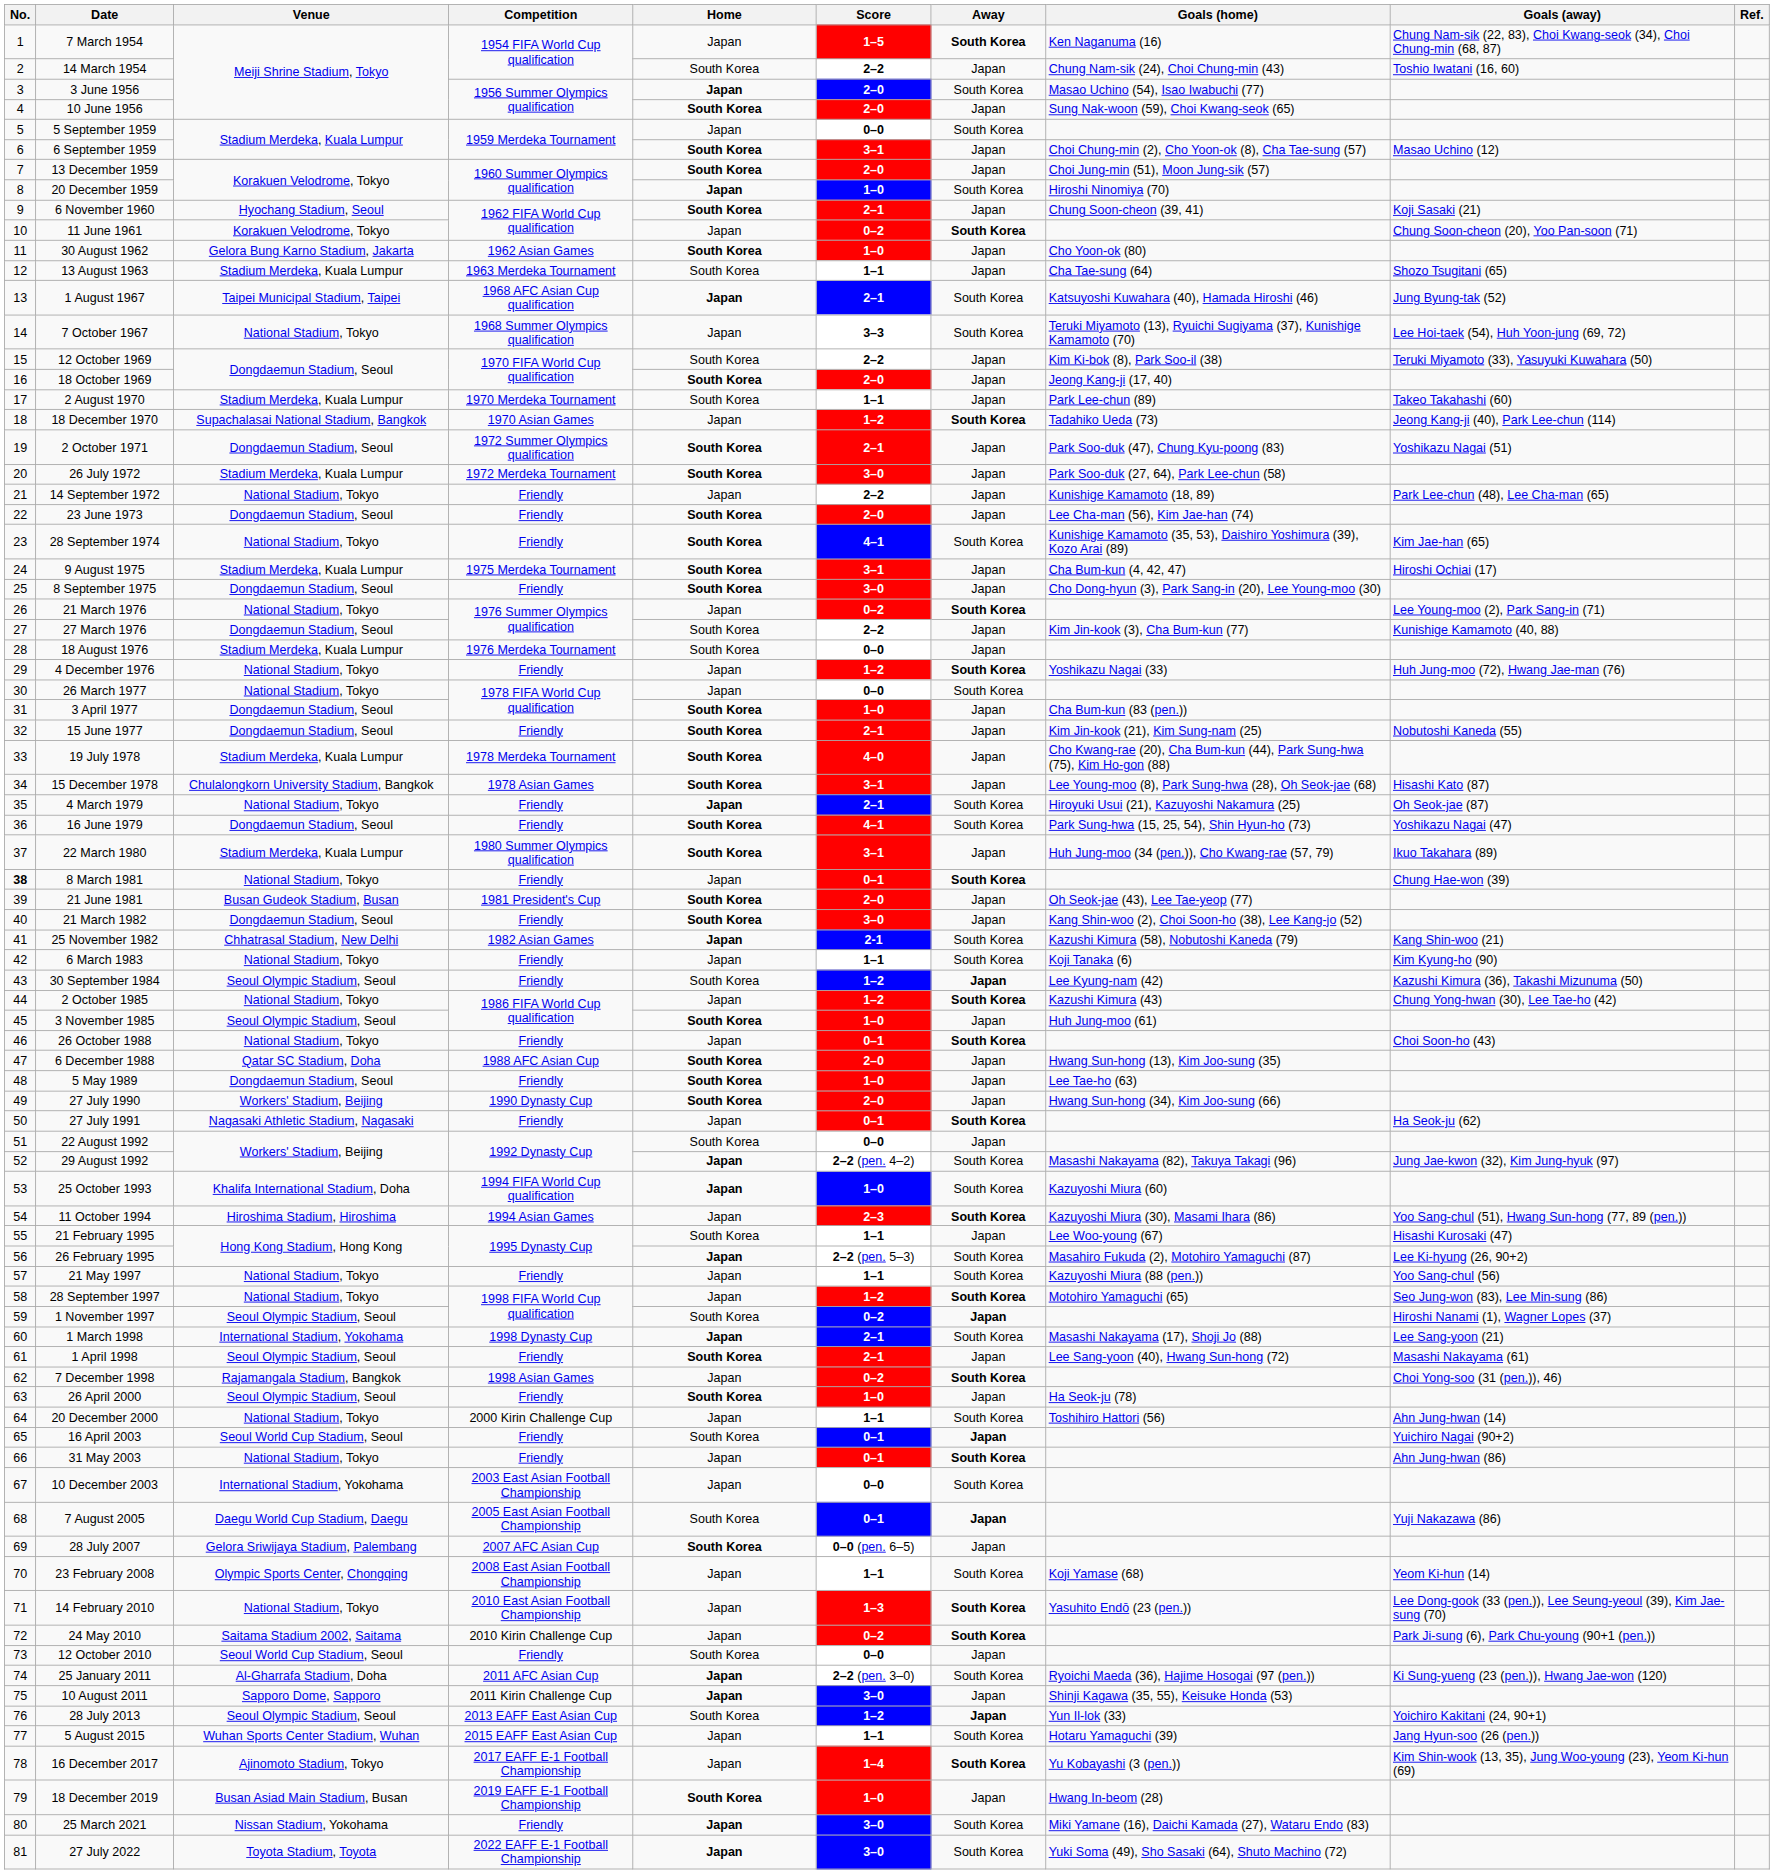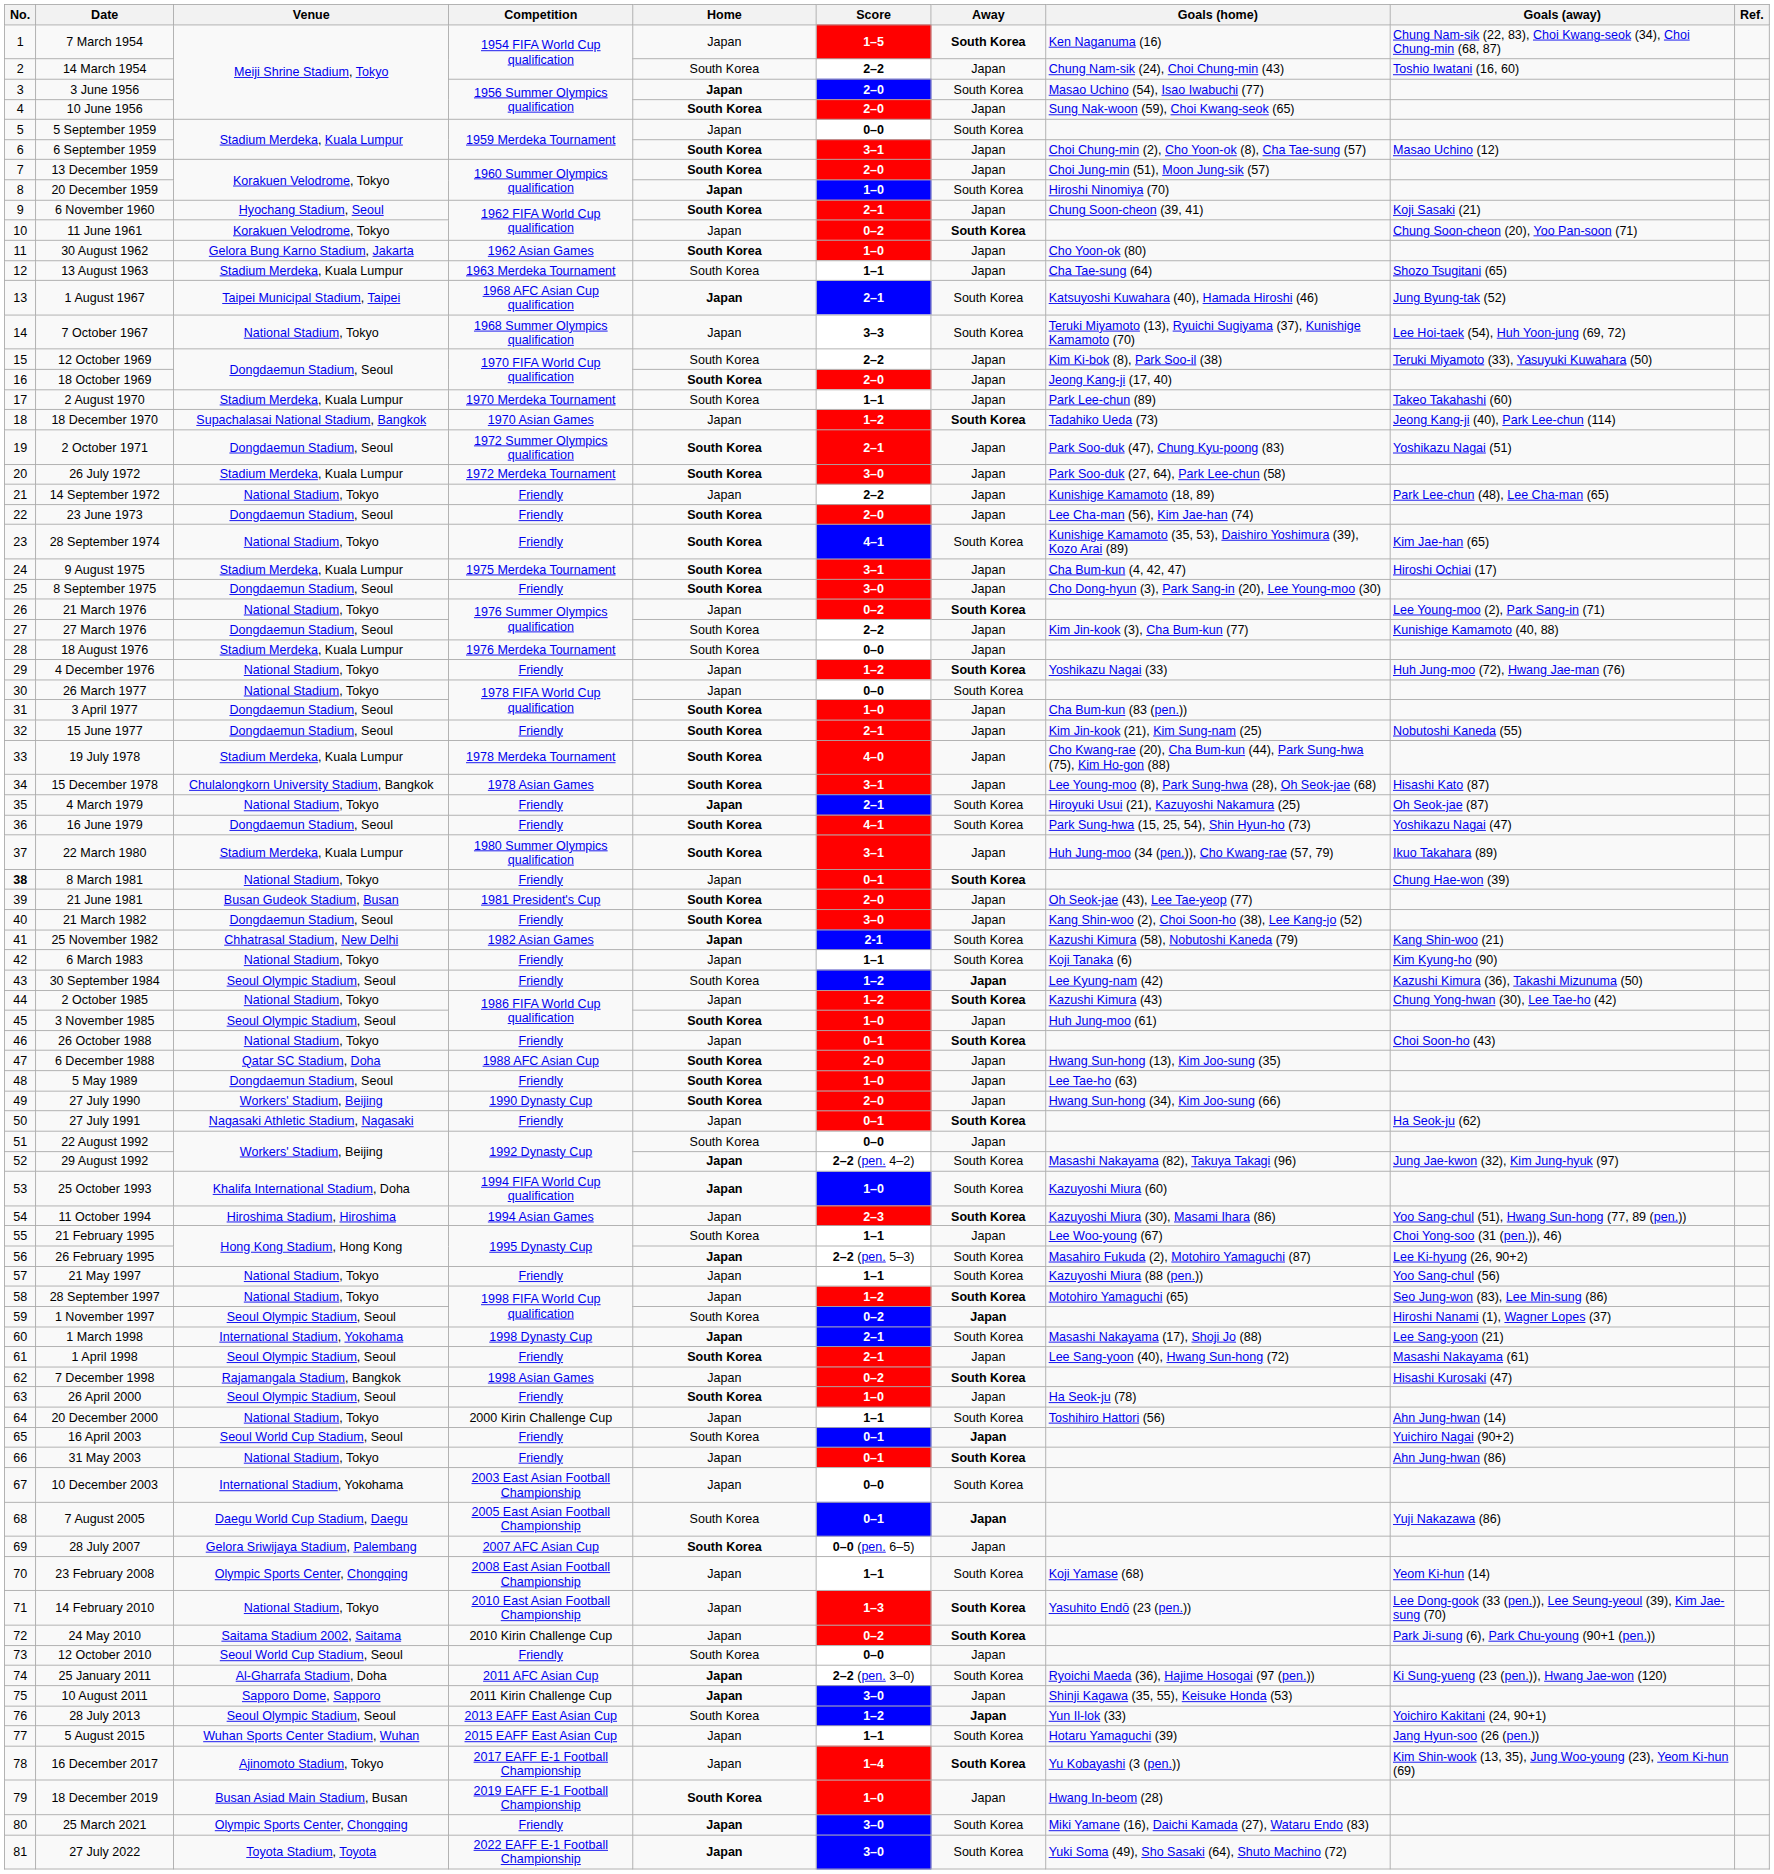21 February 1995 | Goals (away): Hisashi Kurosaki (47) -> Choi Yong-soo (31 (pen.)), 46)
7 December 1998 | Goals (away): Choi Yong-soo (31 (pen.)), 46) -> Hisashi Kurosaki (47)
25 March 2021 | Venue: Nissan Stadium, Yokohama -> Olympic Sports Center, Chongqing
